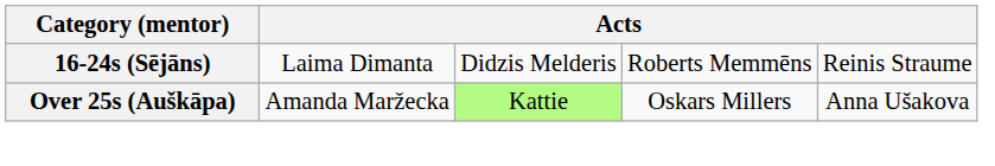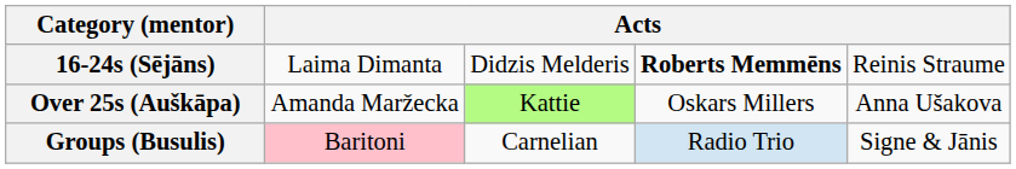16-24s (Sējāns) | column 4: normal -> bold
+ row: Groups (Busulis) | Baritoni | Carnelian | Radio Trio | Signe & Jānis
